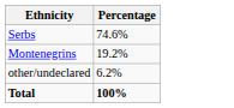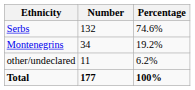+ column: Number | 132 | 34 | 11 | 177
